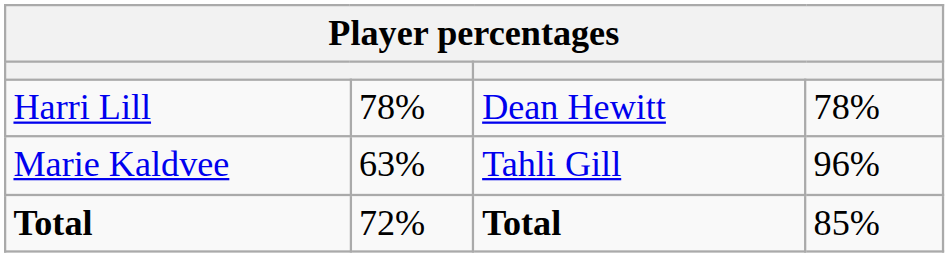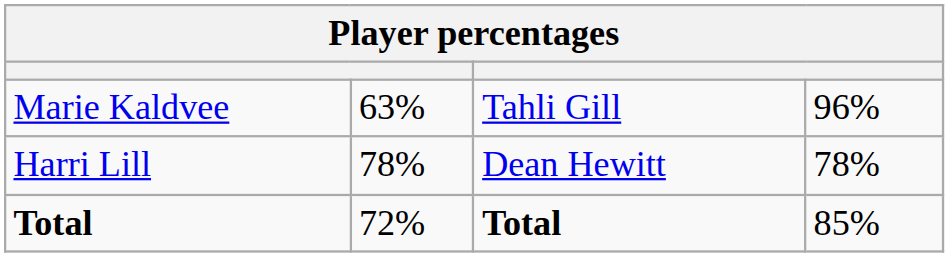rows swapped: Marie Kaldvee <-> Harri Lill
